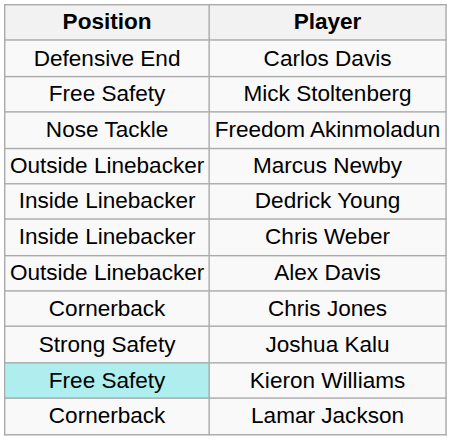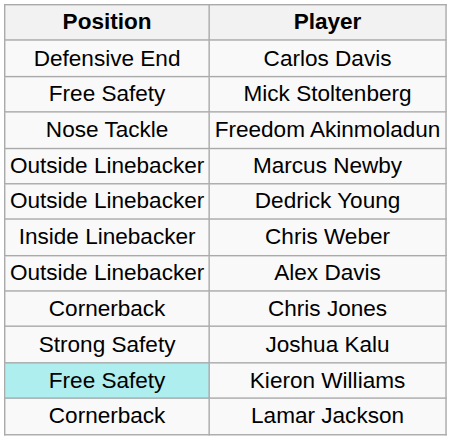Dedrick Young | Position: Inside Linebacker -> Outside Linebacker
